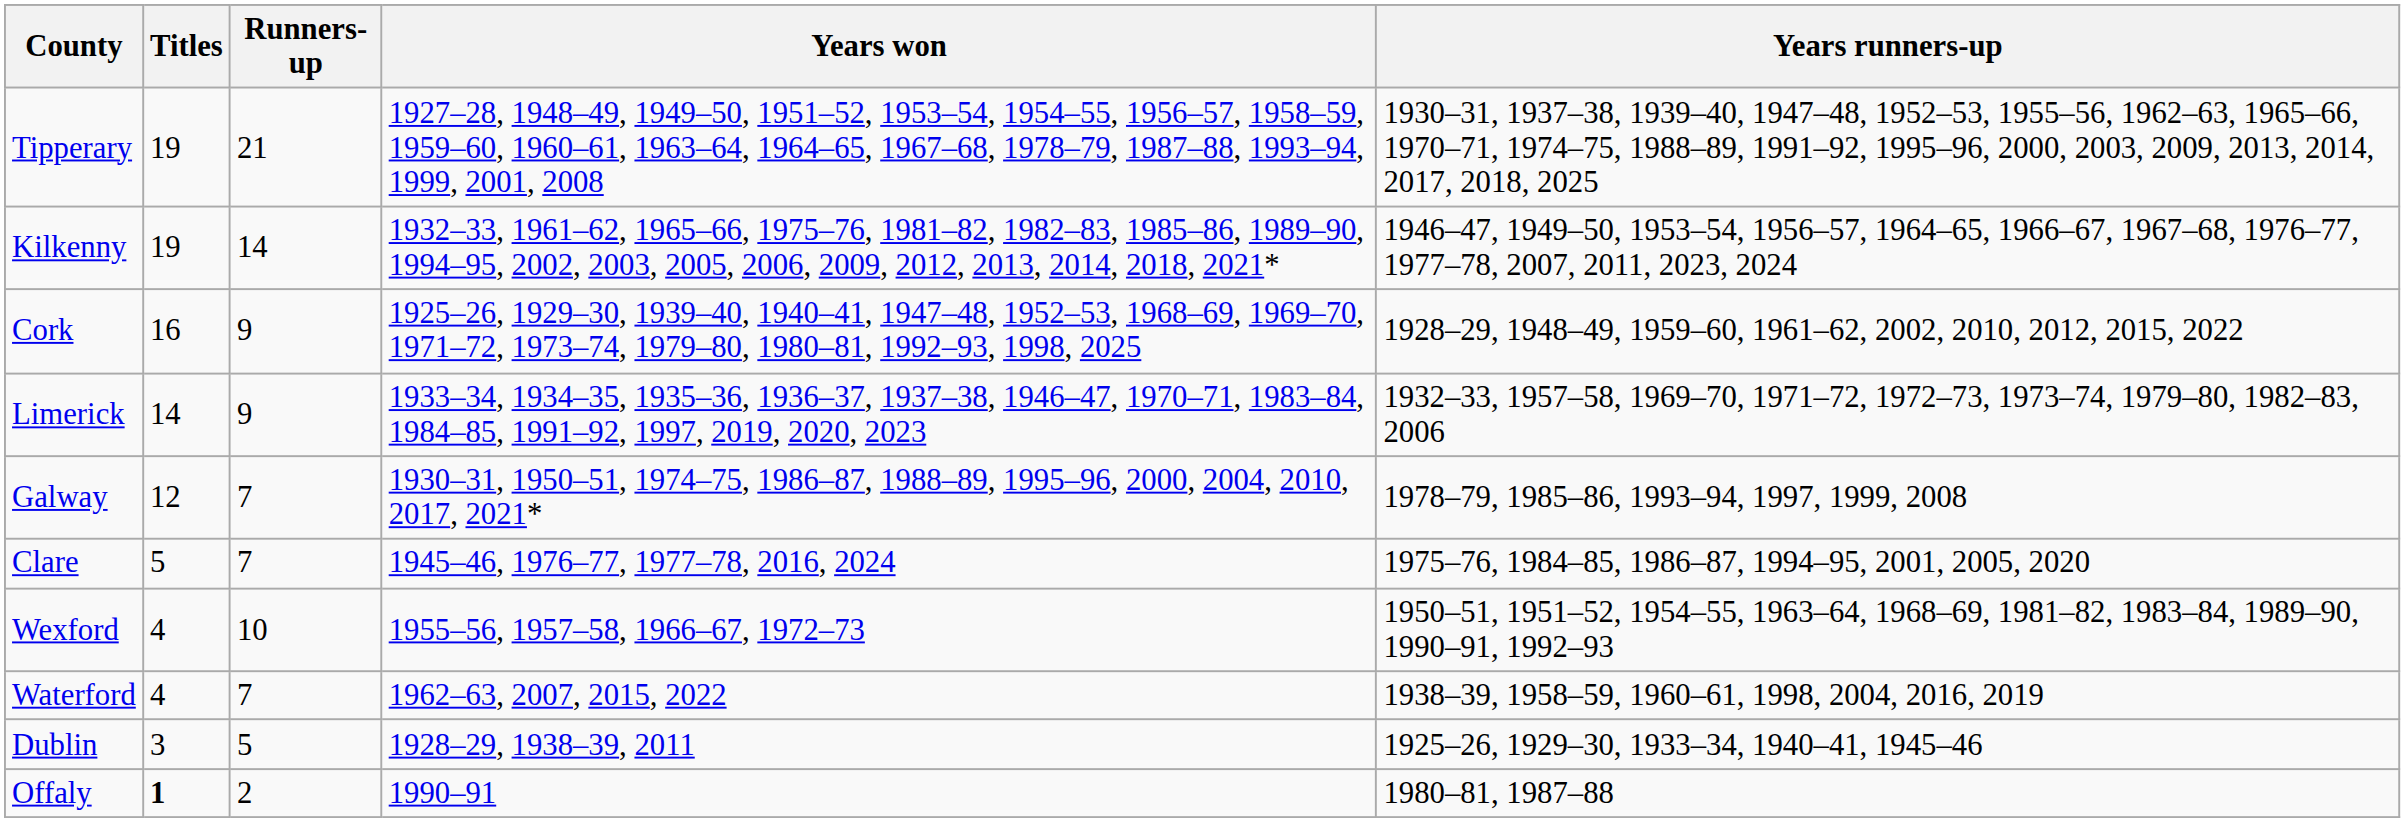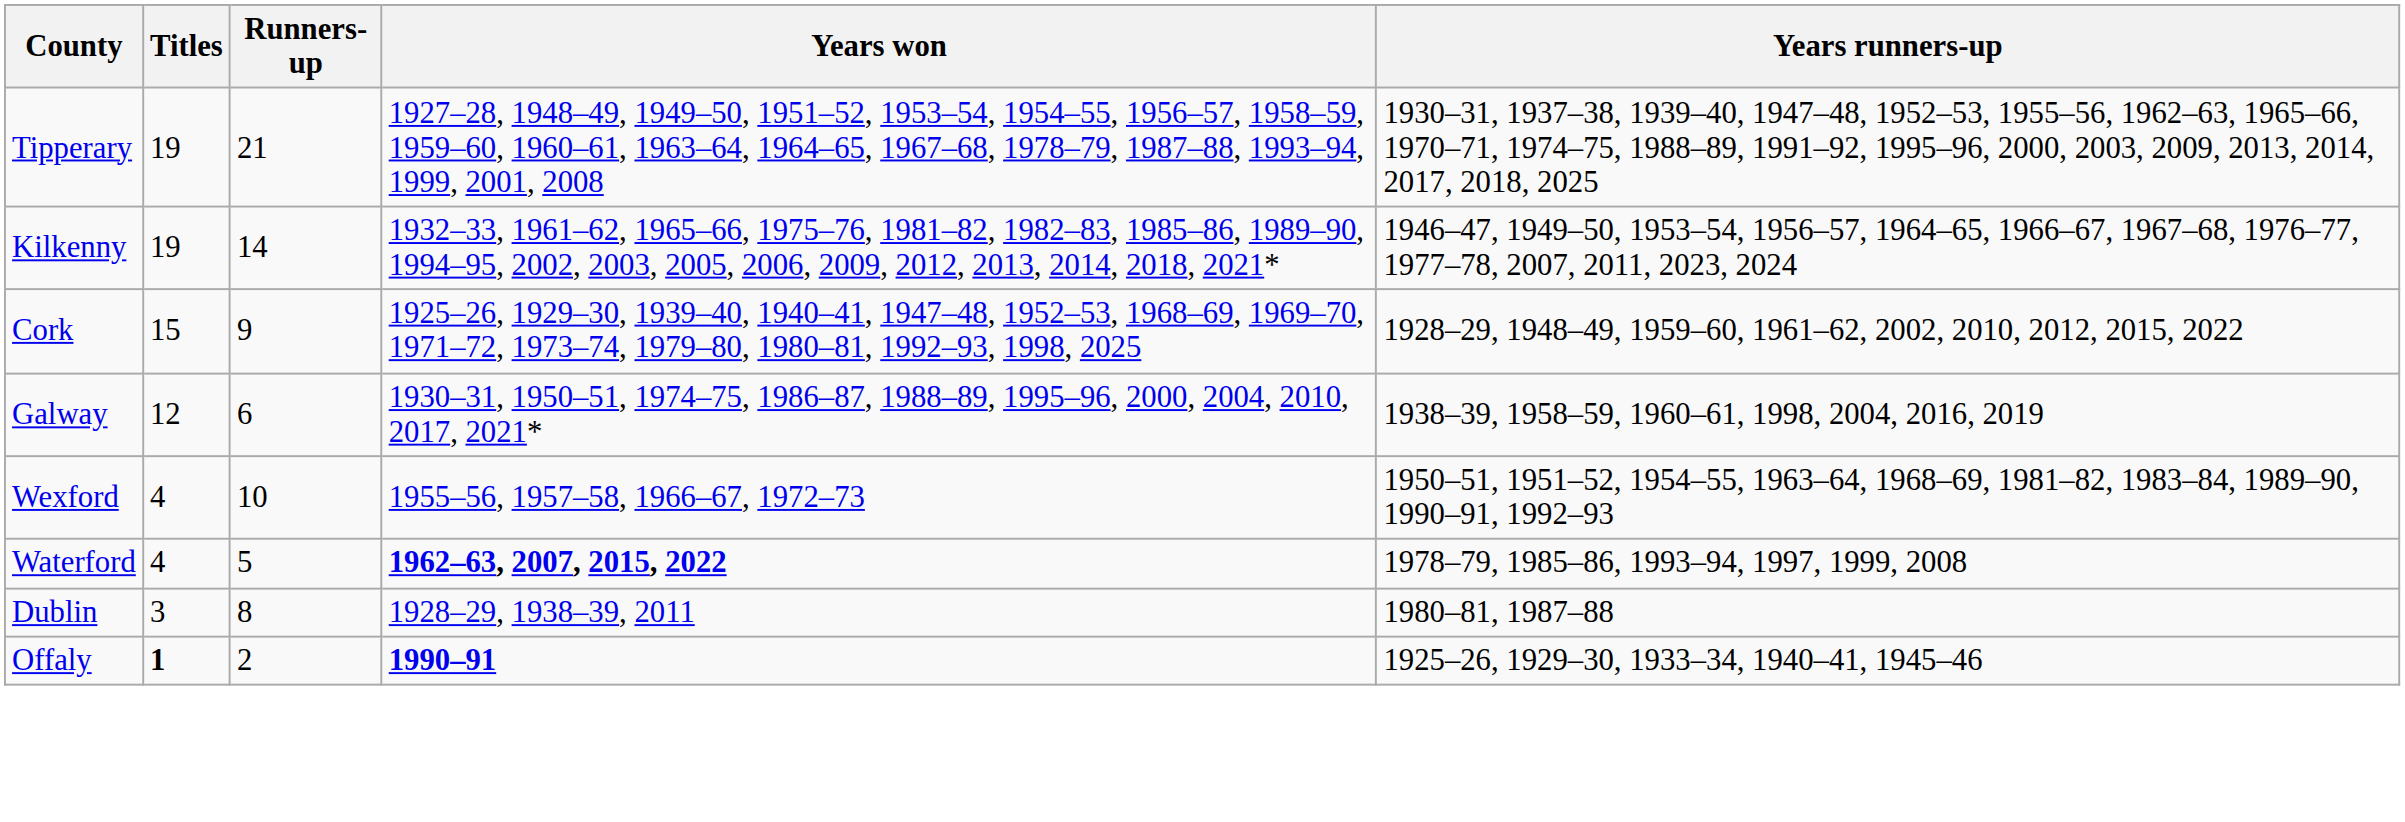Cork | Titles: 16 -> 15
- row: Limerick | 14 | 9 | 1933–34, 1934–35, 1935–36, 1936–37, 1937–38, 1946–47, 1970–71, 1983–84, 1984–85, 1991–92, 1997, 2019, 2020, 2023 | 1932–33, 1957–58, 1969–70, 1971–72, 1972–73, 1973–74, 1979–80, 1982–83, 2006
Galway | Runners-up: 7 -> 6
Galway | Years runners-up: 1978–79, 1985–86, 1993–94, 1997, 1999, 2008 -> 1938–39, 1958–59, 1960–61, 1998, 2004, 2016, 2019
- row: Clare | 5 | 7 | 1945–46, 1976–77, 1977–78, 2016, 2024 | 1975–76, 1984–85, 1986–87, 1994–95, 2001, 2005, 2020
Waterford | Runners-up: 7 -> 5
Waterford | Years won: normal -> bold
Waterford | Years runners-up: 1938–39, 1958–59, 1960–61, 1998, 2004, 2016, 2019 -> 1978–79, 1985–86, 1993–94, 1997, 1999, 2008
Dublin | Runners-up: 5 -> 8
Dublin | Years runners-up: 1925–26, 1929–30, 1933–34, 1940–41, 1945–46 -> 1980–81, 1987–88
Offaly | Years won: normal -> bold
Offaly | Years runners-up: 1980–81, 1987–88 -> 1925–26, 1929–30, 1933–34, 1940–41, 1945–46
